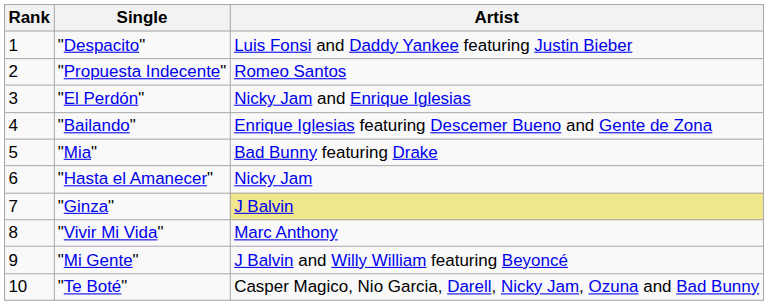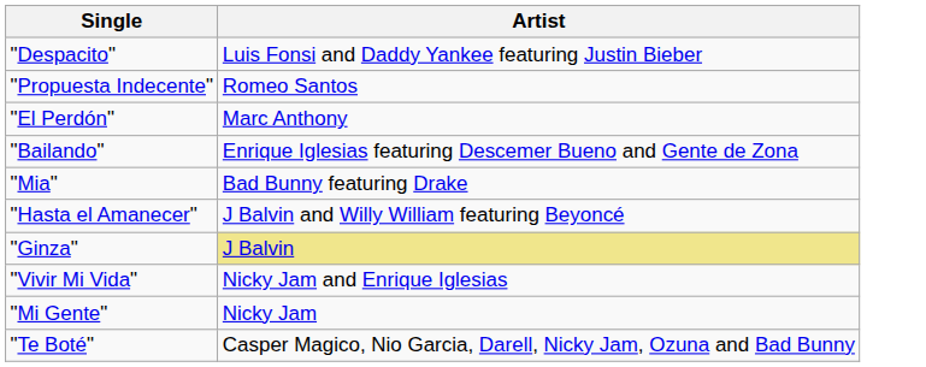- column: Rank | 1 | 2 | 3 | 4 | 5 | 6 | 7 | 8 | 9 | 10
"El Perdón" | Artist: Nicky Jam and Enrique Iglesias -> Marc Anthony
"Hasta el Amanecer" | Artist: Nicky Jam -> J Balvin and Willy William featuring Beyoncé
"Vivir Mi Vida" | Artist: Marc Anthony -> Nicky Jam and Enrique Iglesias
"Mi Gente" | Artist: J Balvin and Willy William featuring Beyoncé -> Nicky Jam
